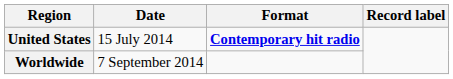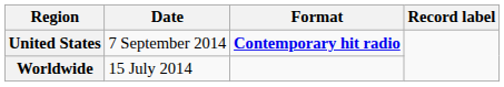United States | Date: 15 July 2014 -> 7 September 2014
Worldwide | Date: 7 September 2014 -> 15 July 2014
